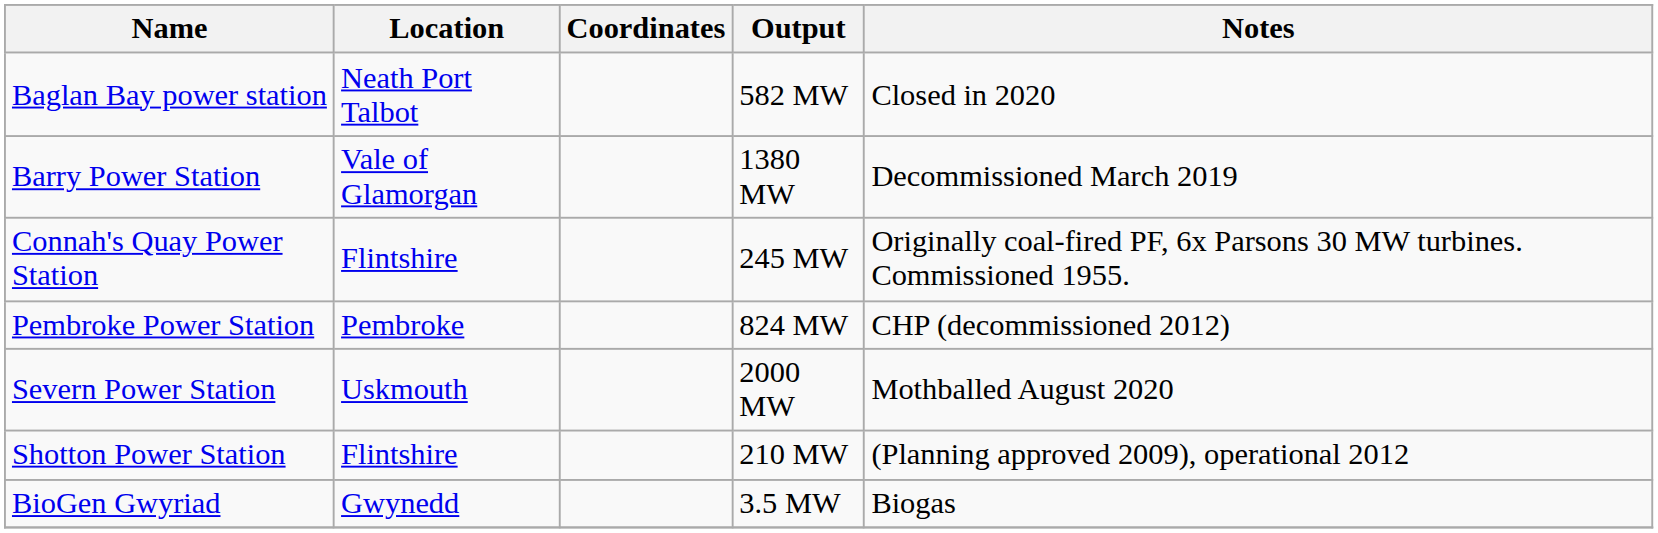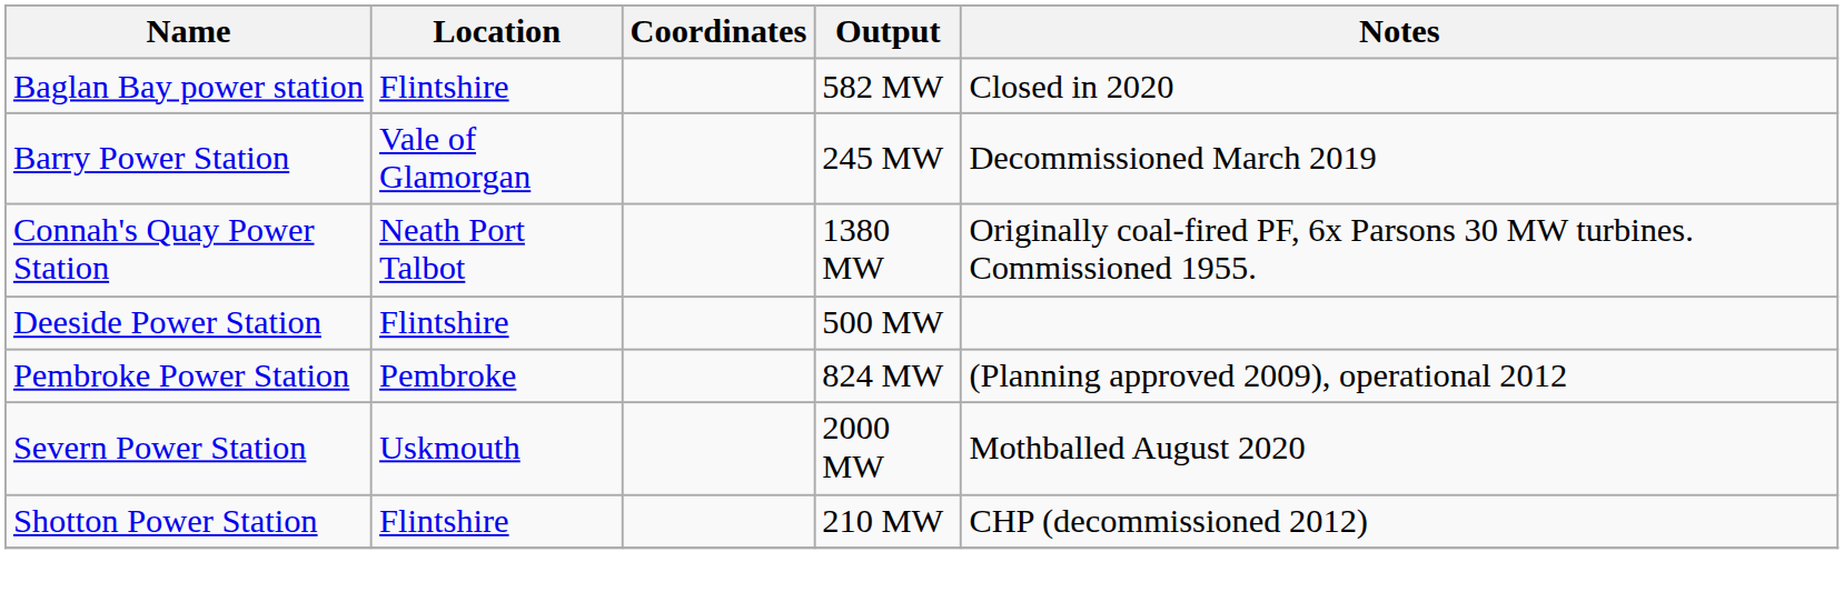Baglan Bay power station | Location: Neath Port Talbot -> Flintshire
Barry Power Station | Output: 1380 MW -> 245 MW
Connah's Quay Power Station | Location: Flintshire -> Neath Port Talbot
Connah's Quay Power Station | Output: 245 MW -> 1380 MW
+ row: Deeside Power Station | Flintshire | 500 MW
Pembroke Power Station | Notes: CHP (decommissioned 2012) -> (Planning approved 2009), operational 2012
Shotton Power Station | Notes: (Planning approved 2009), operational 2012 -> CHP (decommissioned 2012)
- row: BioGen Gwyriad | Gwynedd | 3.5 MW | Biogas
